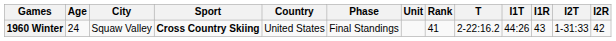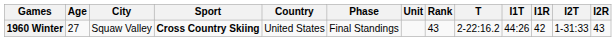1960 Winter | Age: 24 -> 27
1960 Winter | Rank: 41 -> 43
1960 Winter | I1R: 43 -> 42
1960 Winter | I2R: 42 -> 43
